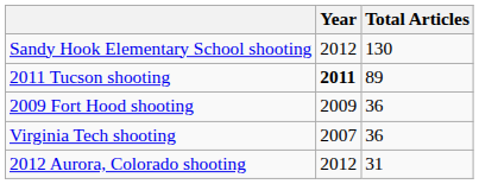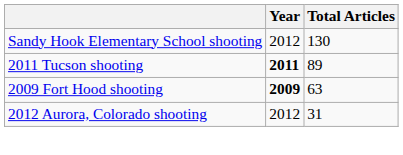2009 Fort Hood shooting | Year: normal -> bold
2009 Fort Hood shooting | Total Articles: 36 -> 63
- row: Virginia Tech shooting | 2007 | 36
